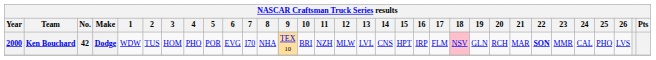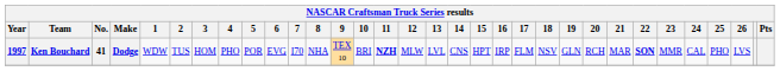Ken Bouchard | Year: 2000 -> 1997
Ken Bouchard | No.: 42 -> 41
Ken Bouchard | 11: normal -> bold
Ken Bouchard | 18: pink background -> no background
